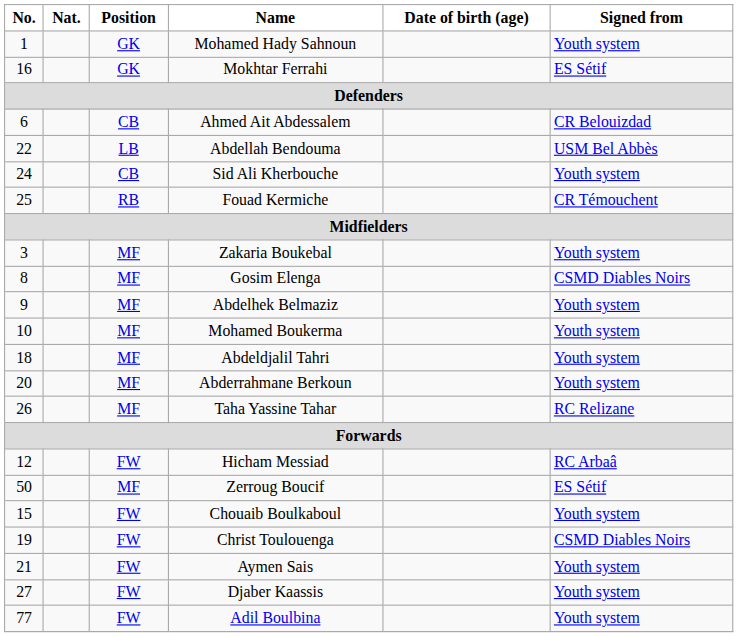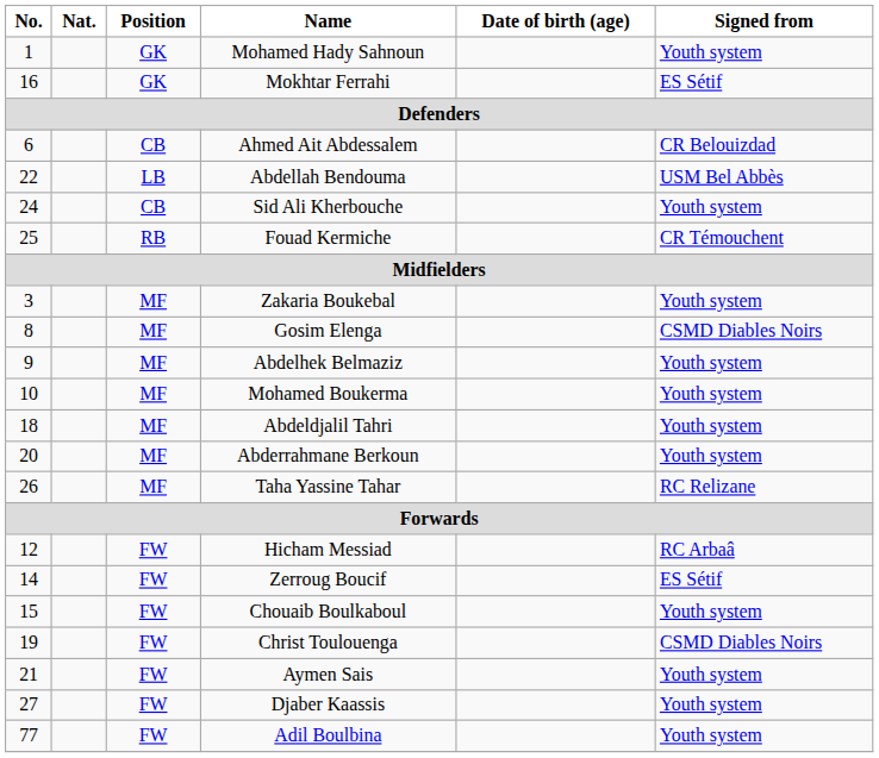Zerroug Boucif | No.: 50 -> 14
Zerroug Boucif | Position: MF -> FW
